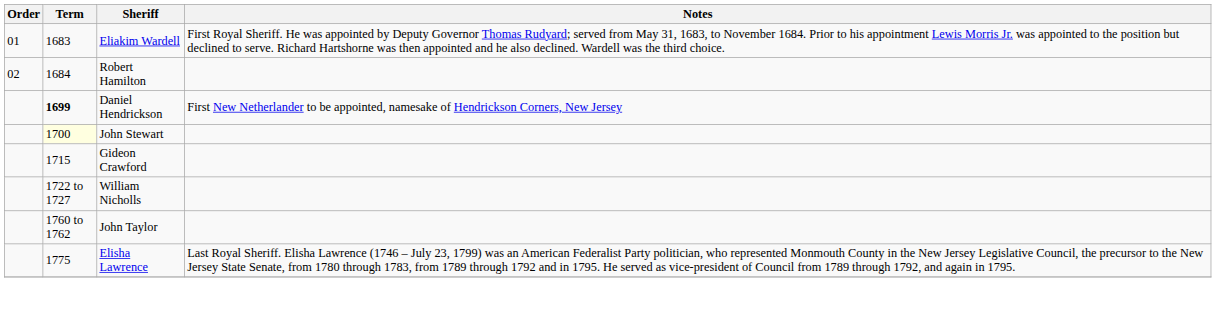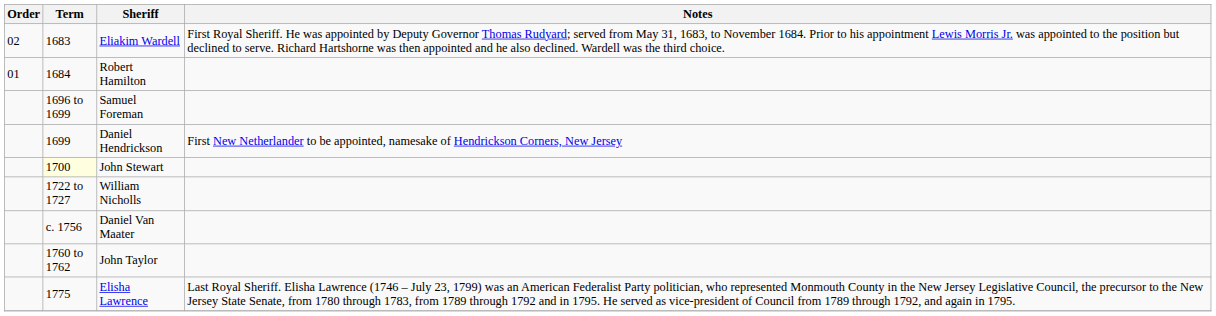Eliakim Wardell | Order: 01 -> 02
Robert Hamilton | Order: 02 -> 01
+ row: 1696 to 1699 | Samuel Foreman
Daniel Hendrickson | Term: bold -> normal
- row: 1715 | Gideon Crawford
+ row: c. 1756 | Daniel Van Maater
